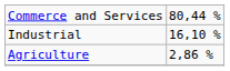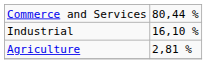Agriculture | column 2: 2,86 % -> 2,81 %
